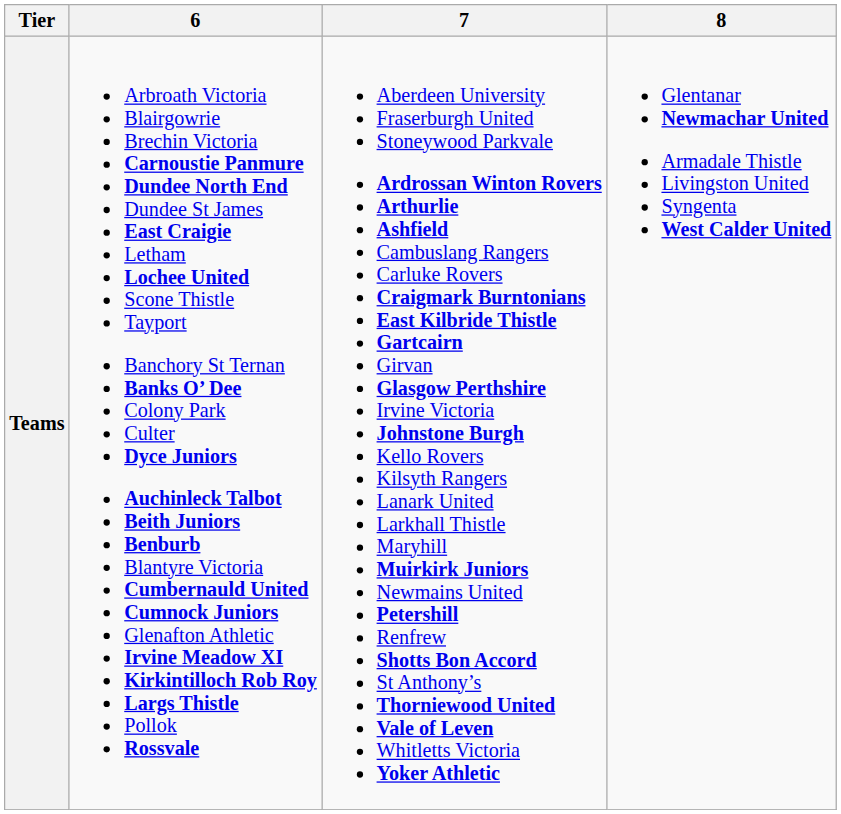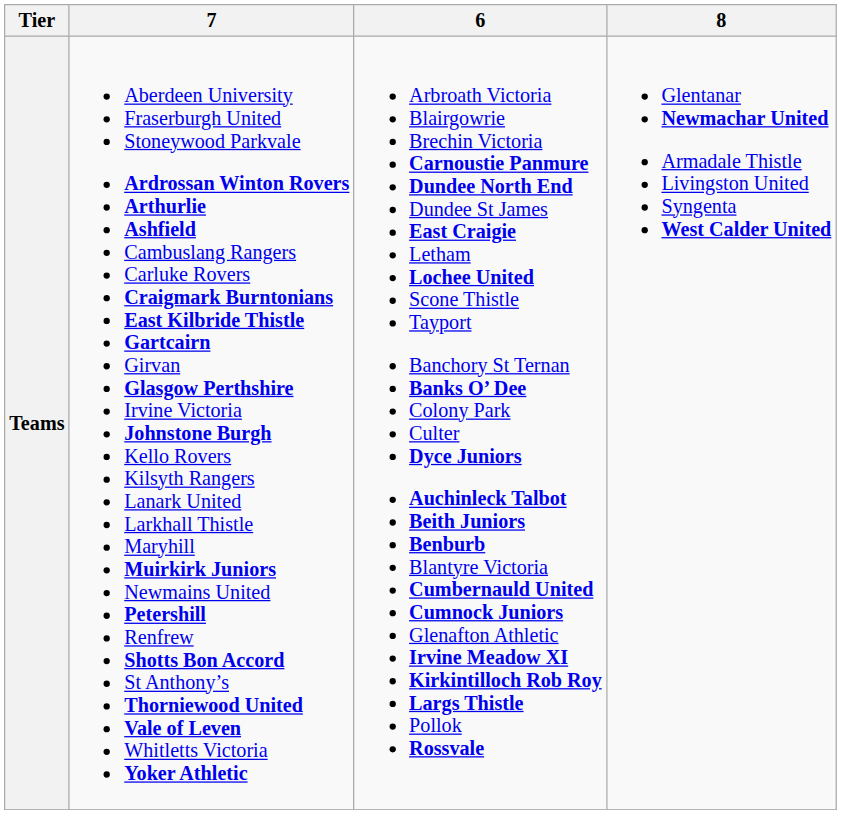columns swapped: 6 <-> 7
